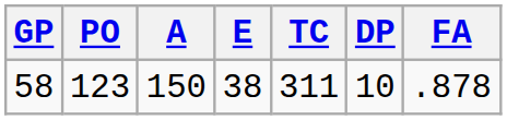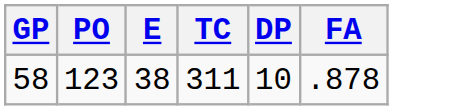- column: A | 150
